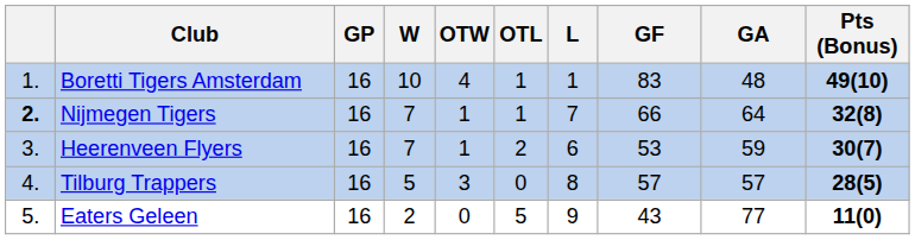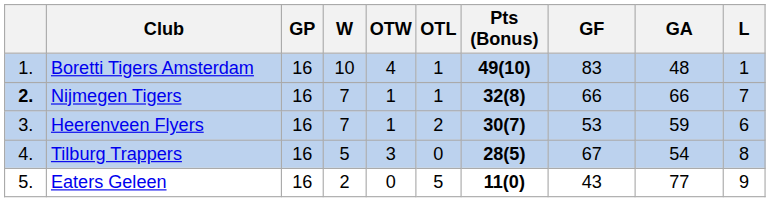columns swapped: L <-> Pts (Bonus)
Nijmegen Tigers | GA: 64 -> 66
Tilburg Trappers | GF: 57 -> 67
Tilburg Trappers | GA: 57 -> 54
